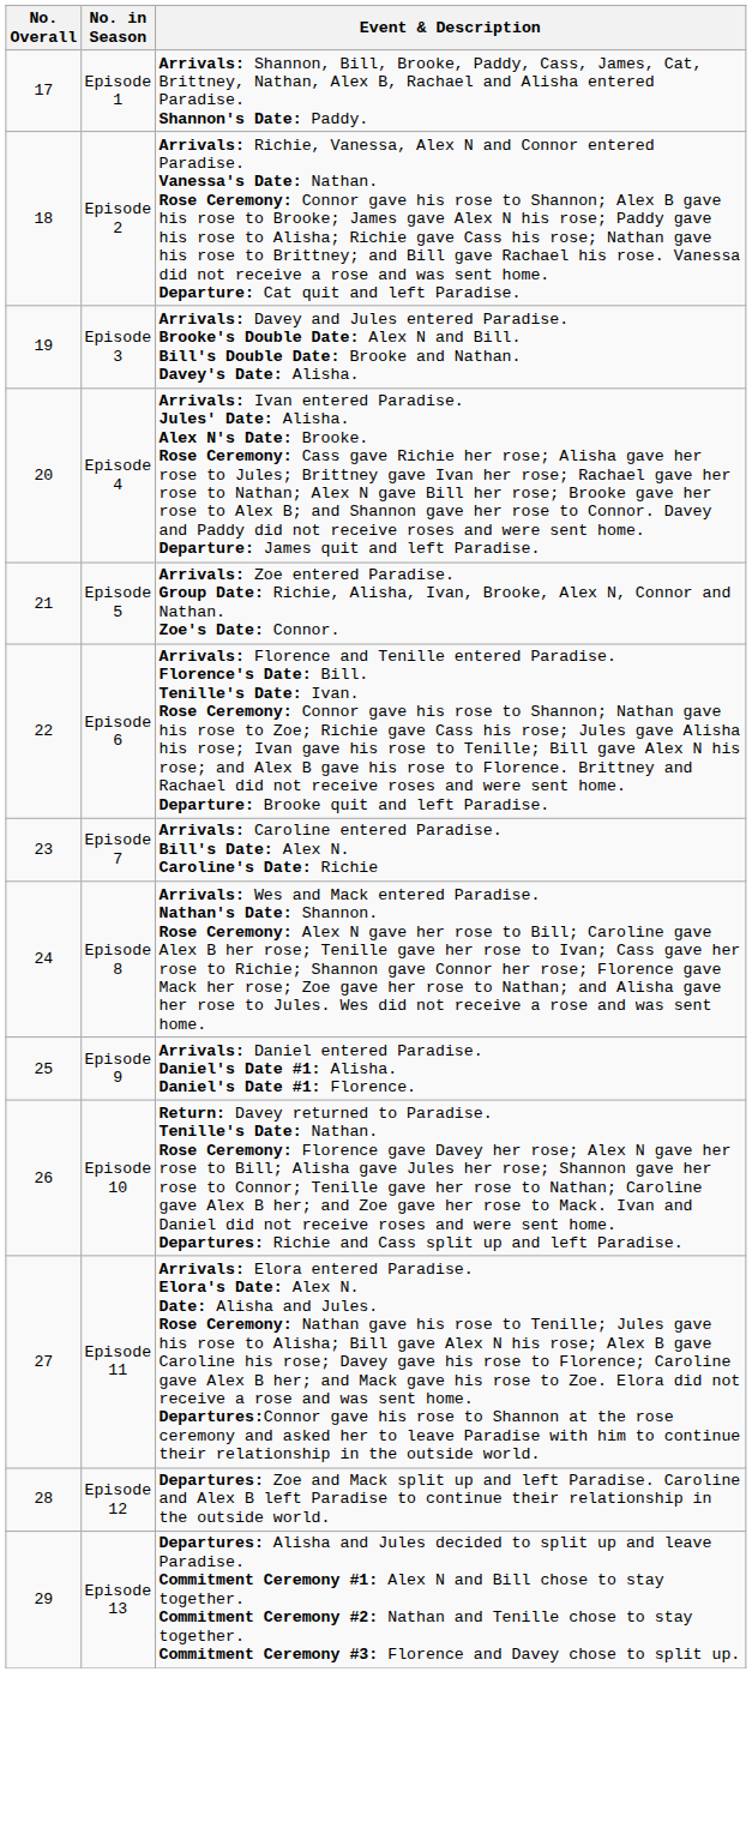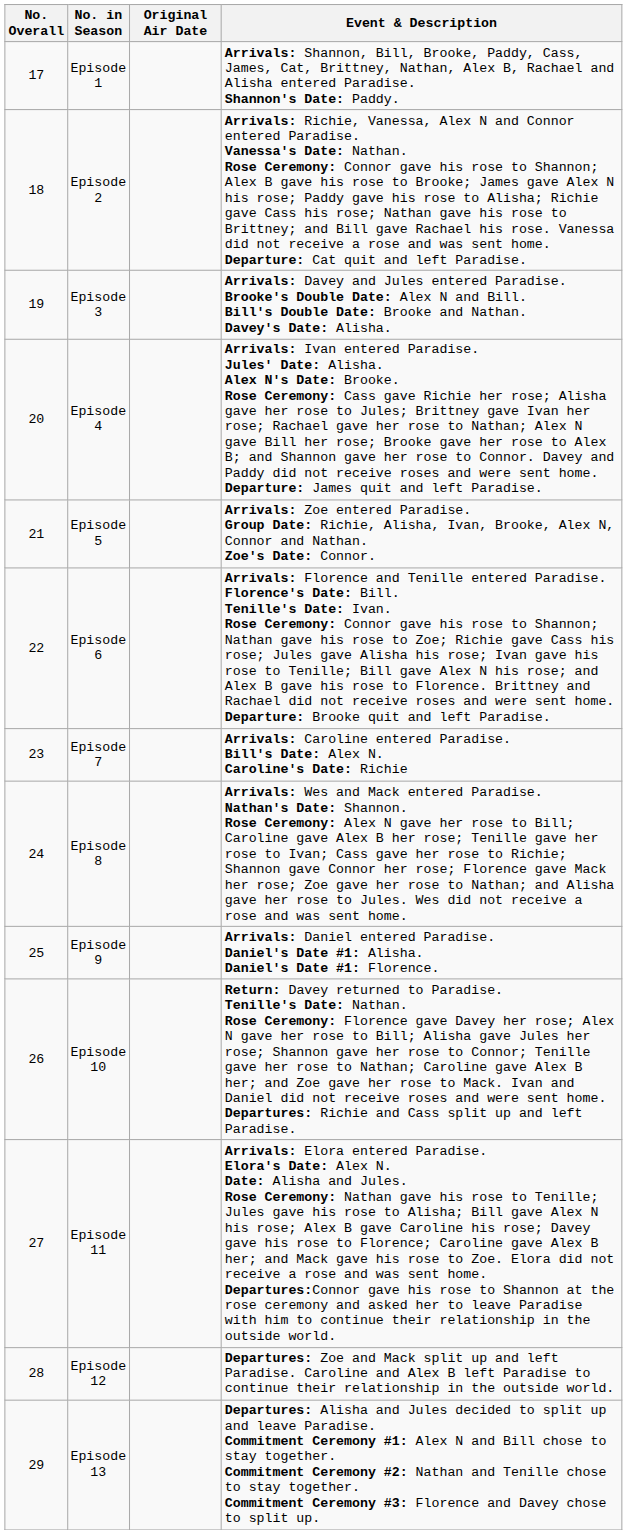+ column: Original Air Date
